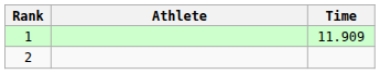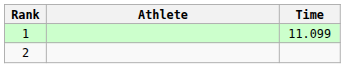1 | Time: 11.909 -> 11.099
